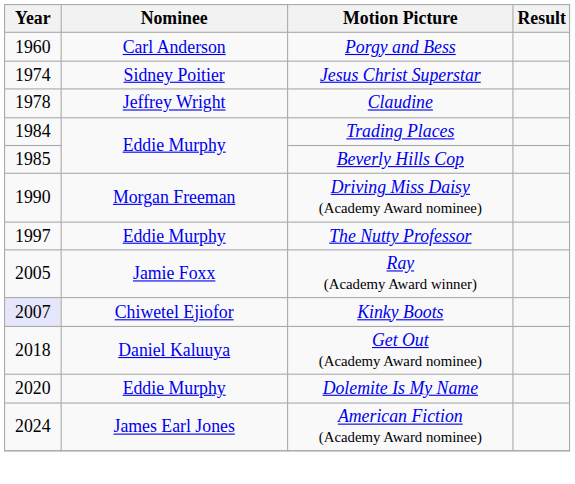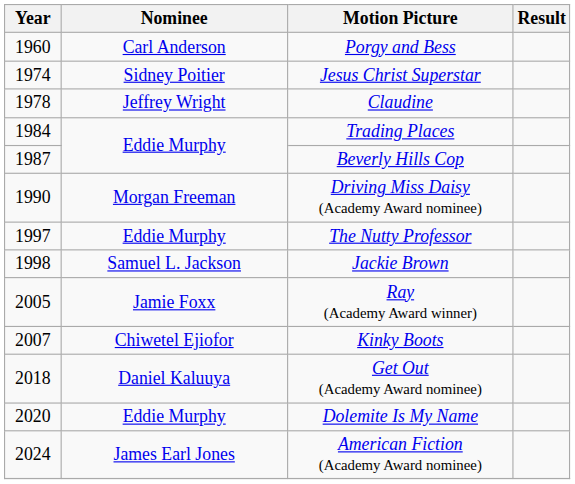Beverly Hills Cop | Year: 1985 -> 1987
+ row: 1998 | Samuel L. Jackson | Jackie Brown
Kinky Boots | Year: lavender background -> no background
